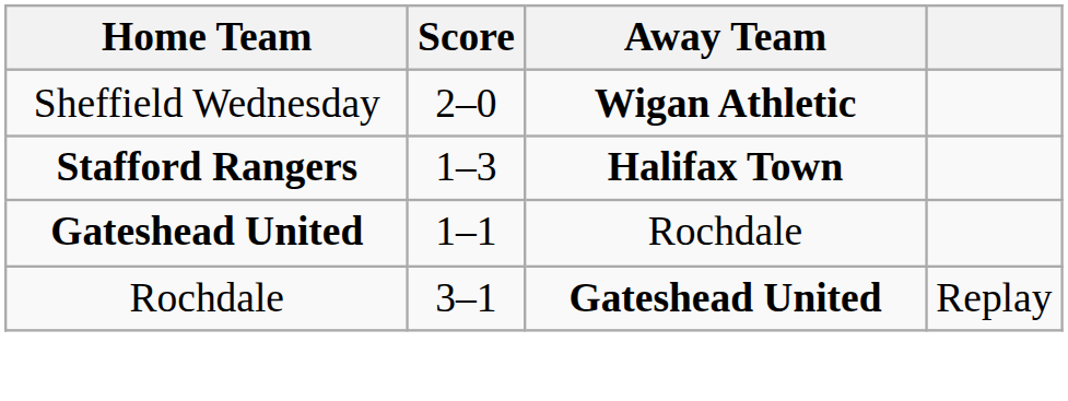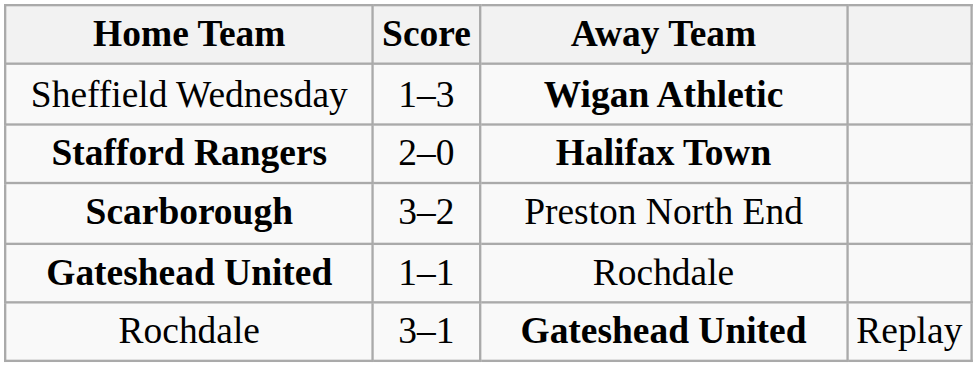Sheffield Wednesday | Score: 2–0 -> 1–3
Stafford Rangers | Score: 1–3 -> 2–0
+ row: Scarborough | 3–2 | Preston North End
